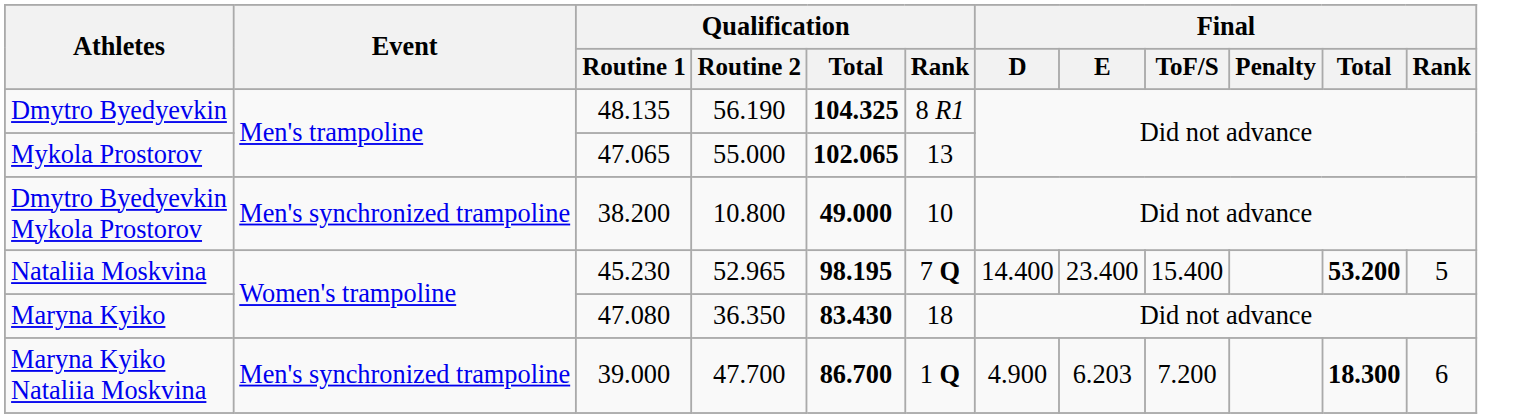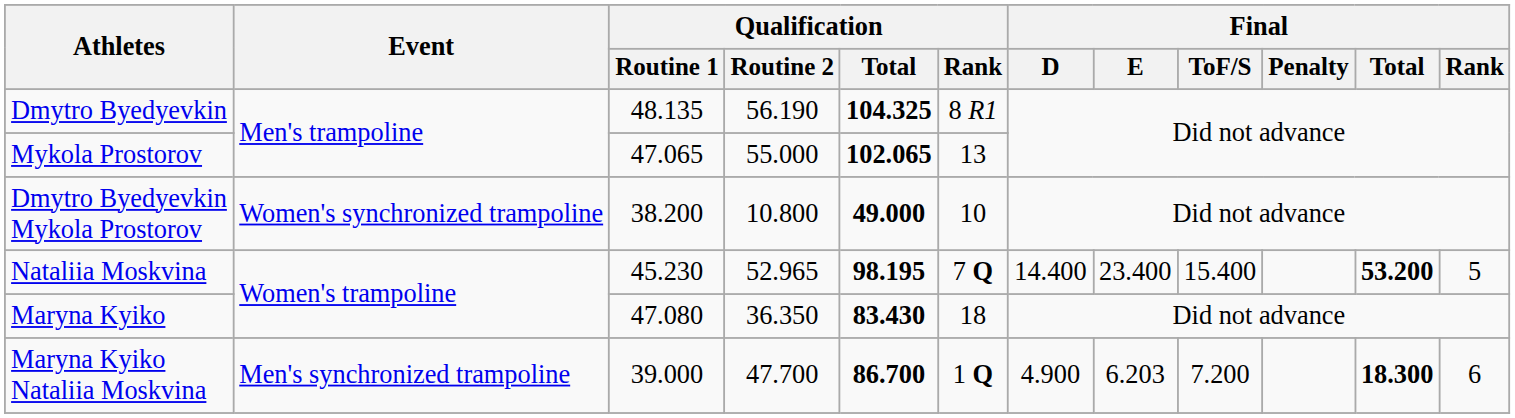Dmytro Byedyevkin Mykola Prostorov | Event: Men's synchronized trampoline -> Women's synchronized trampoline
